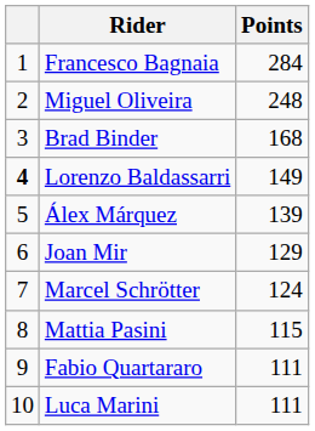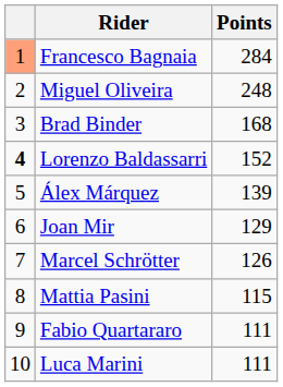Francesco Bagnaia | column 1: no background -> lightsalmon background
Lorenzo Baldassarri | Points: 149 -> 152
Marcel Schrötter | Points: 124 -> 126
